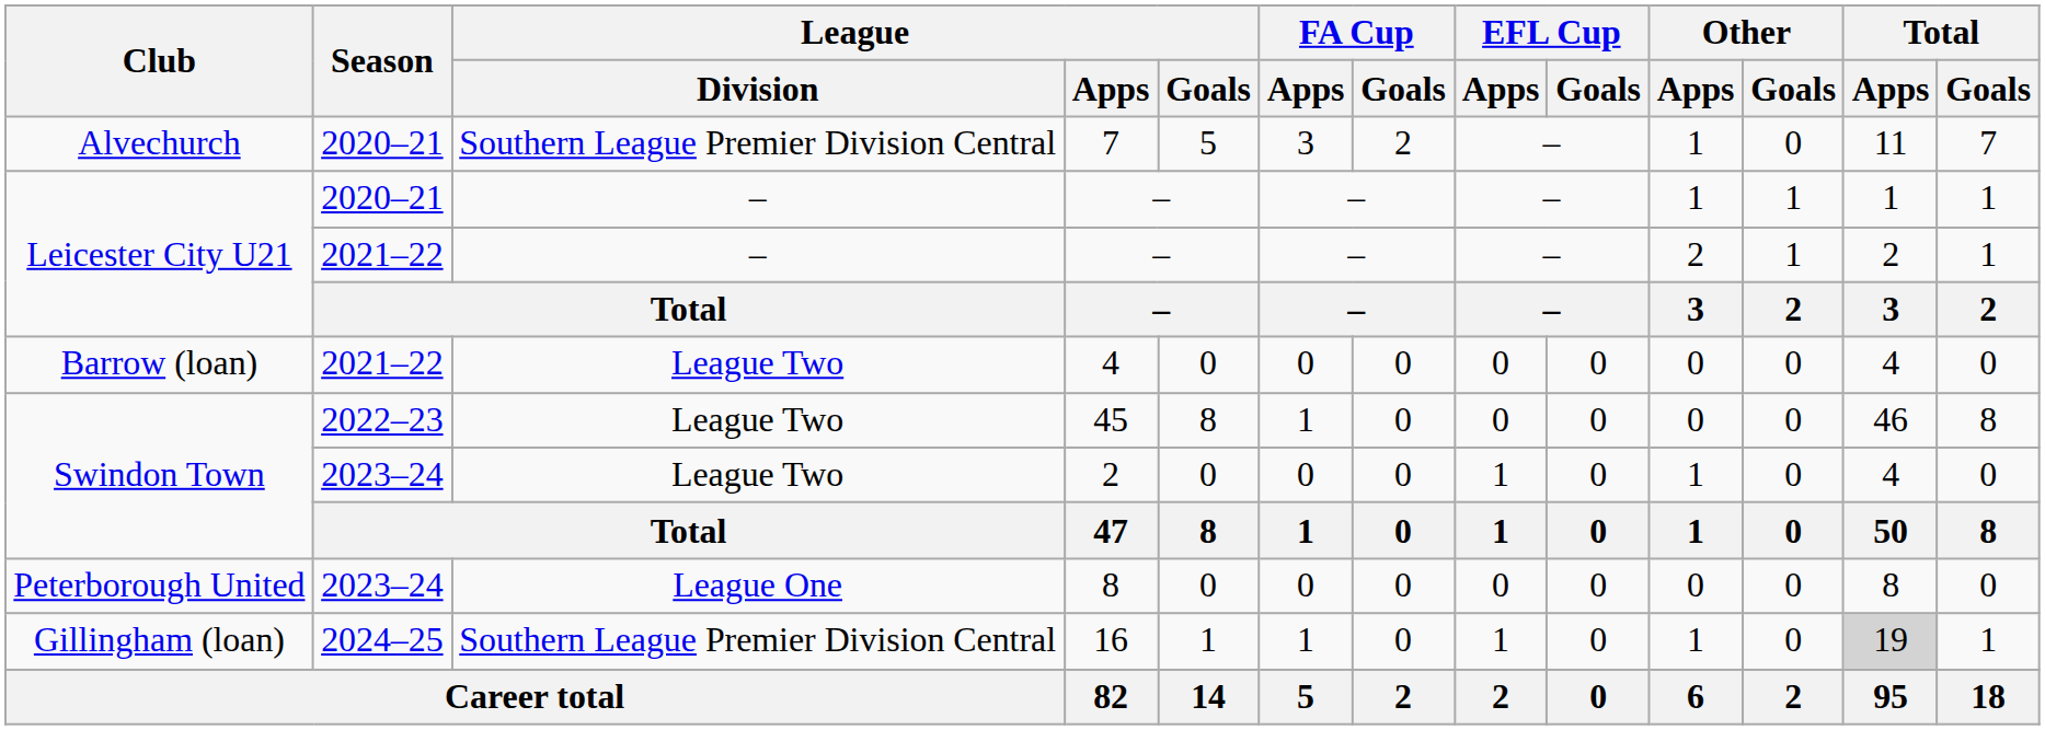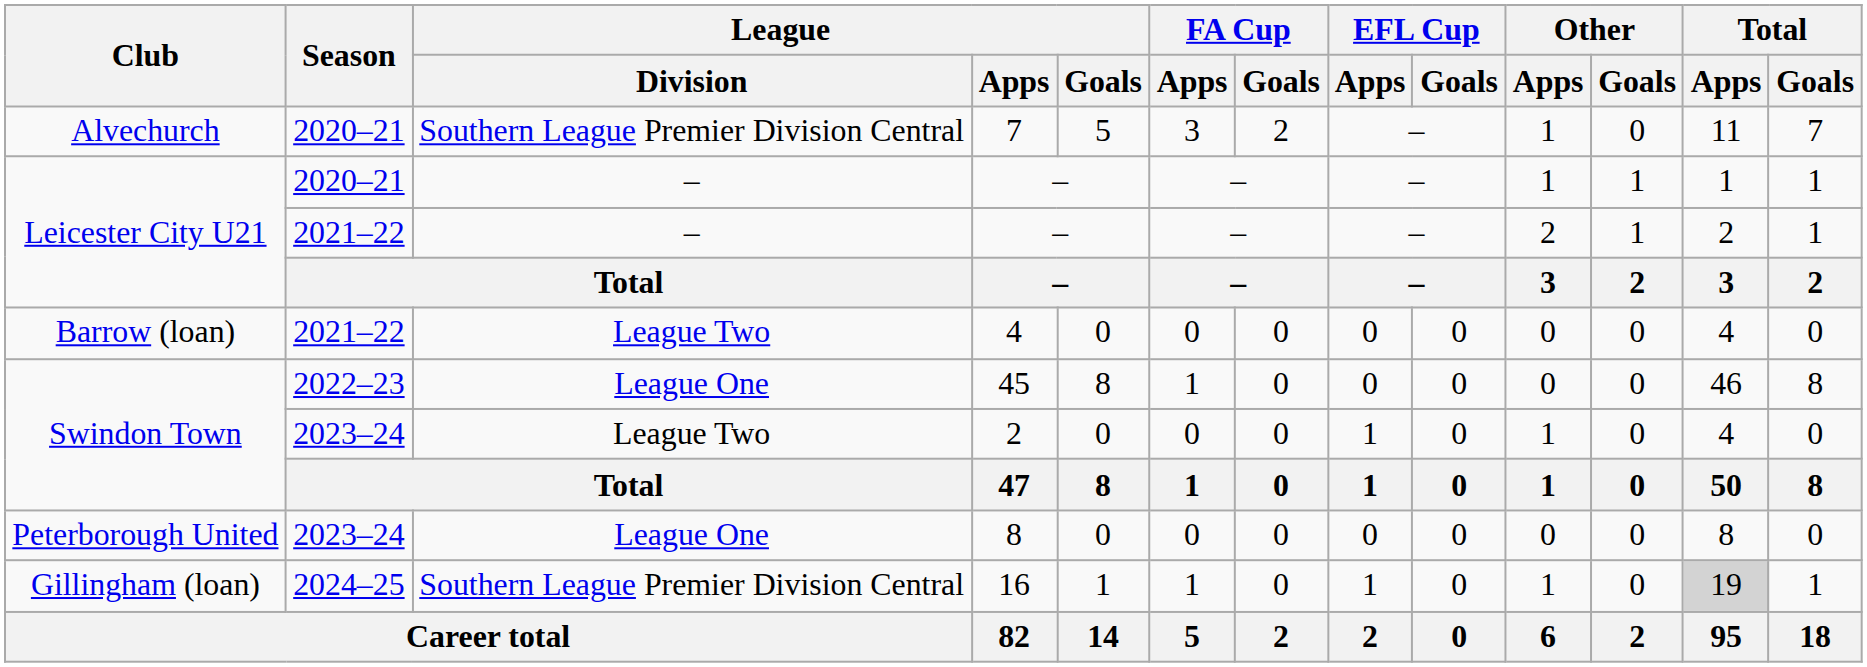45 | League / Division: League Two -> League One
